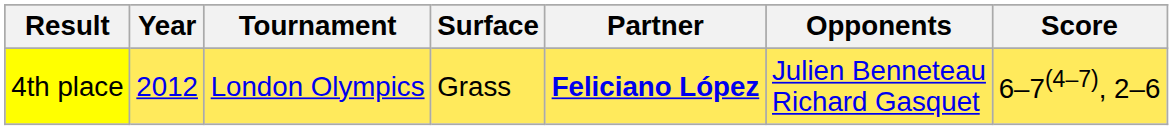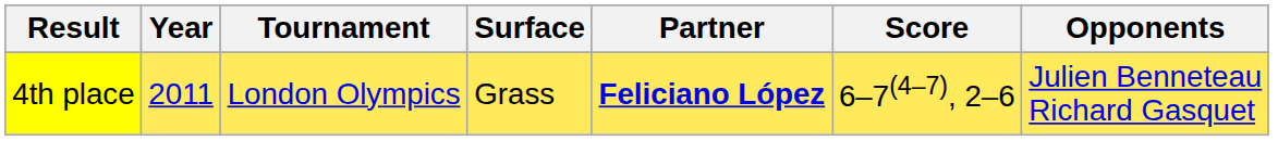columns swapped: Opponents <-> Score
4th place | Year: 2012 -> 2011
